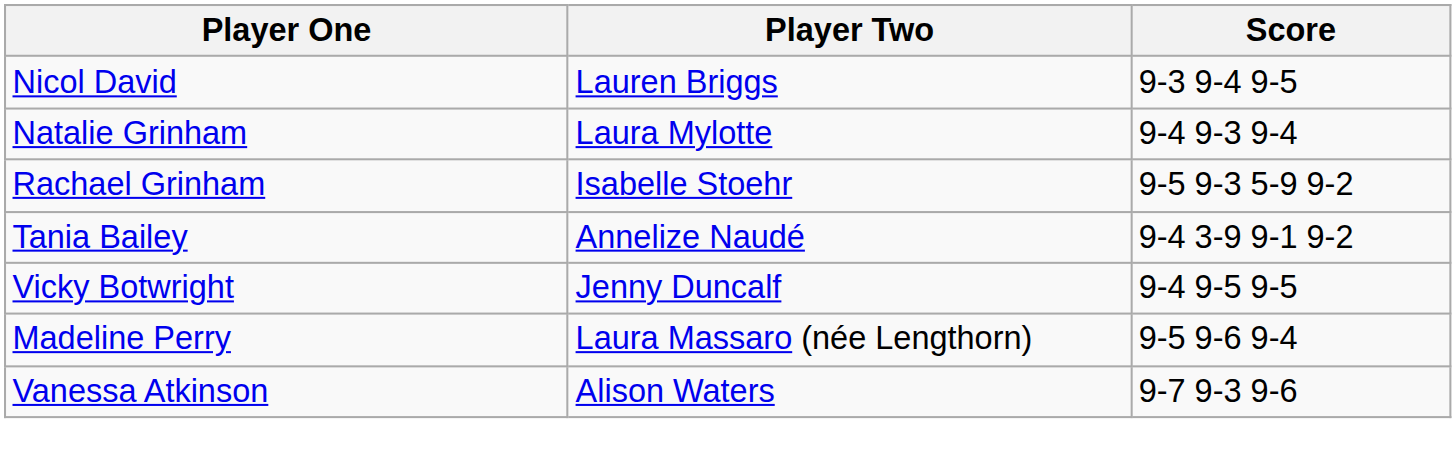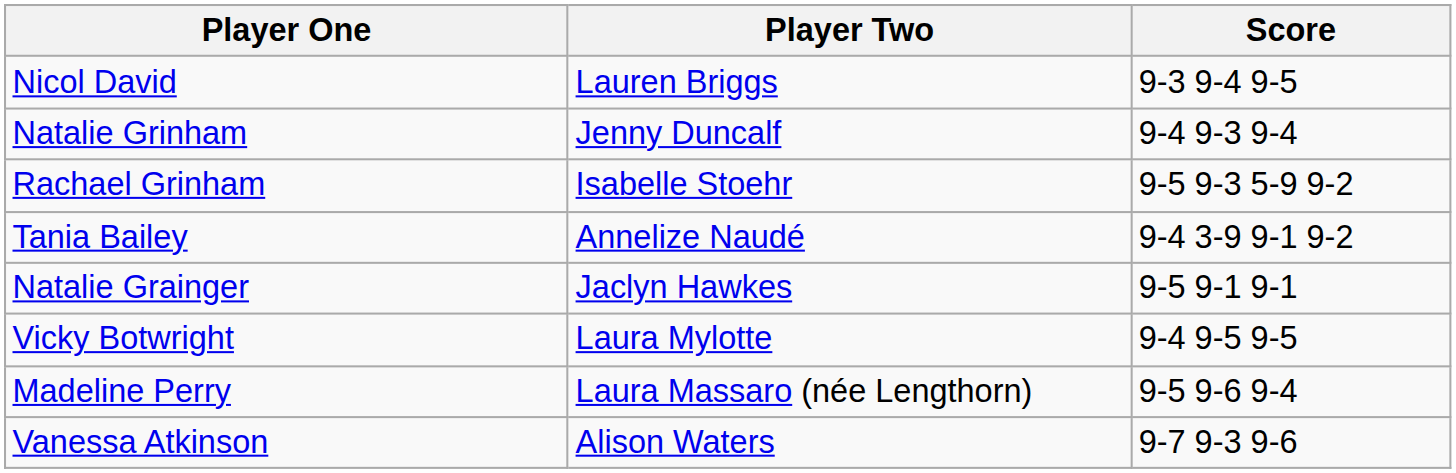Natalie Grinham | Player Two: Laura Mylotte -> Jenny Duncalf
+ row: Natalie Grainger | Jaclyn Hawkes | 9-5 9-1 9-1
Vicky Botwright | Player Two: Jenny Duncalf -> Laura Mylotte
